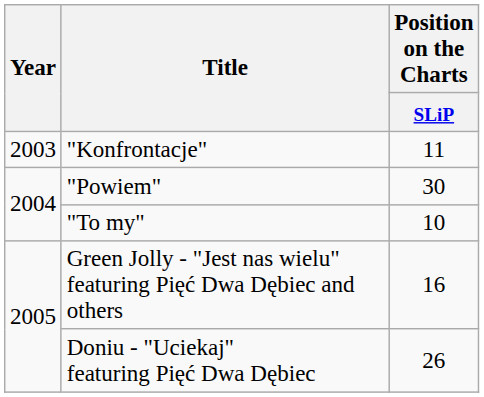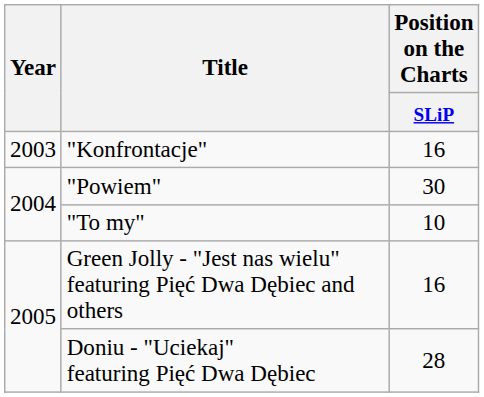"Konfrontacje" | Position on the Charts / SLiP: 11 -> 16
Doniu - "Uciekaj" featuring Pięć Dwa Dębiec | Position on the Charts / SLiP: 26 -> 28
